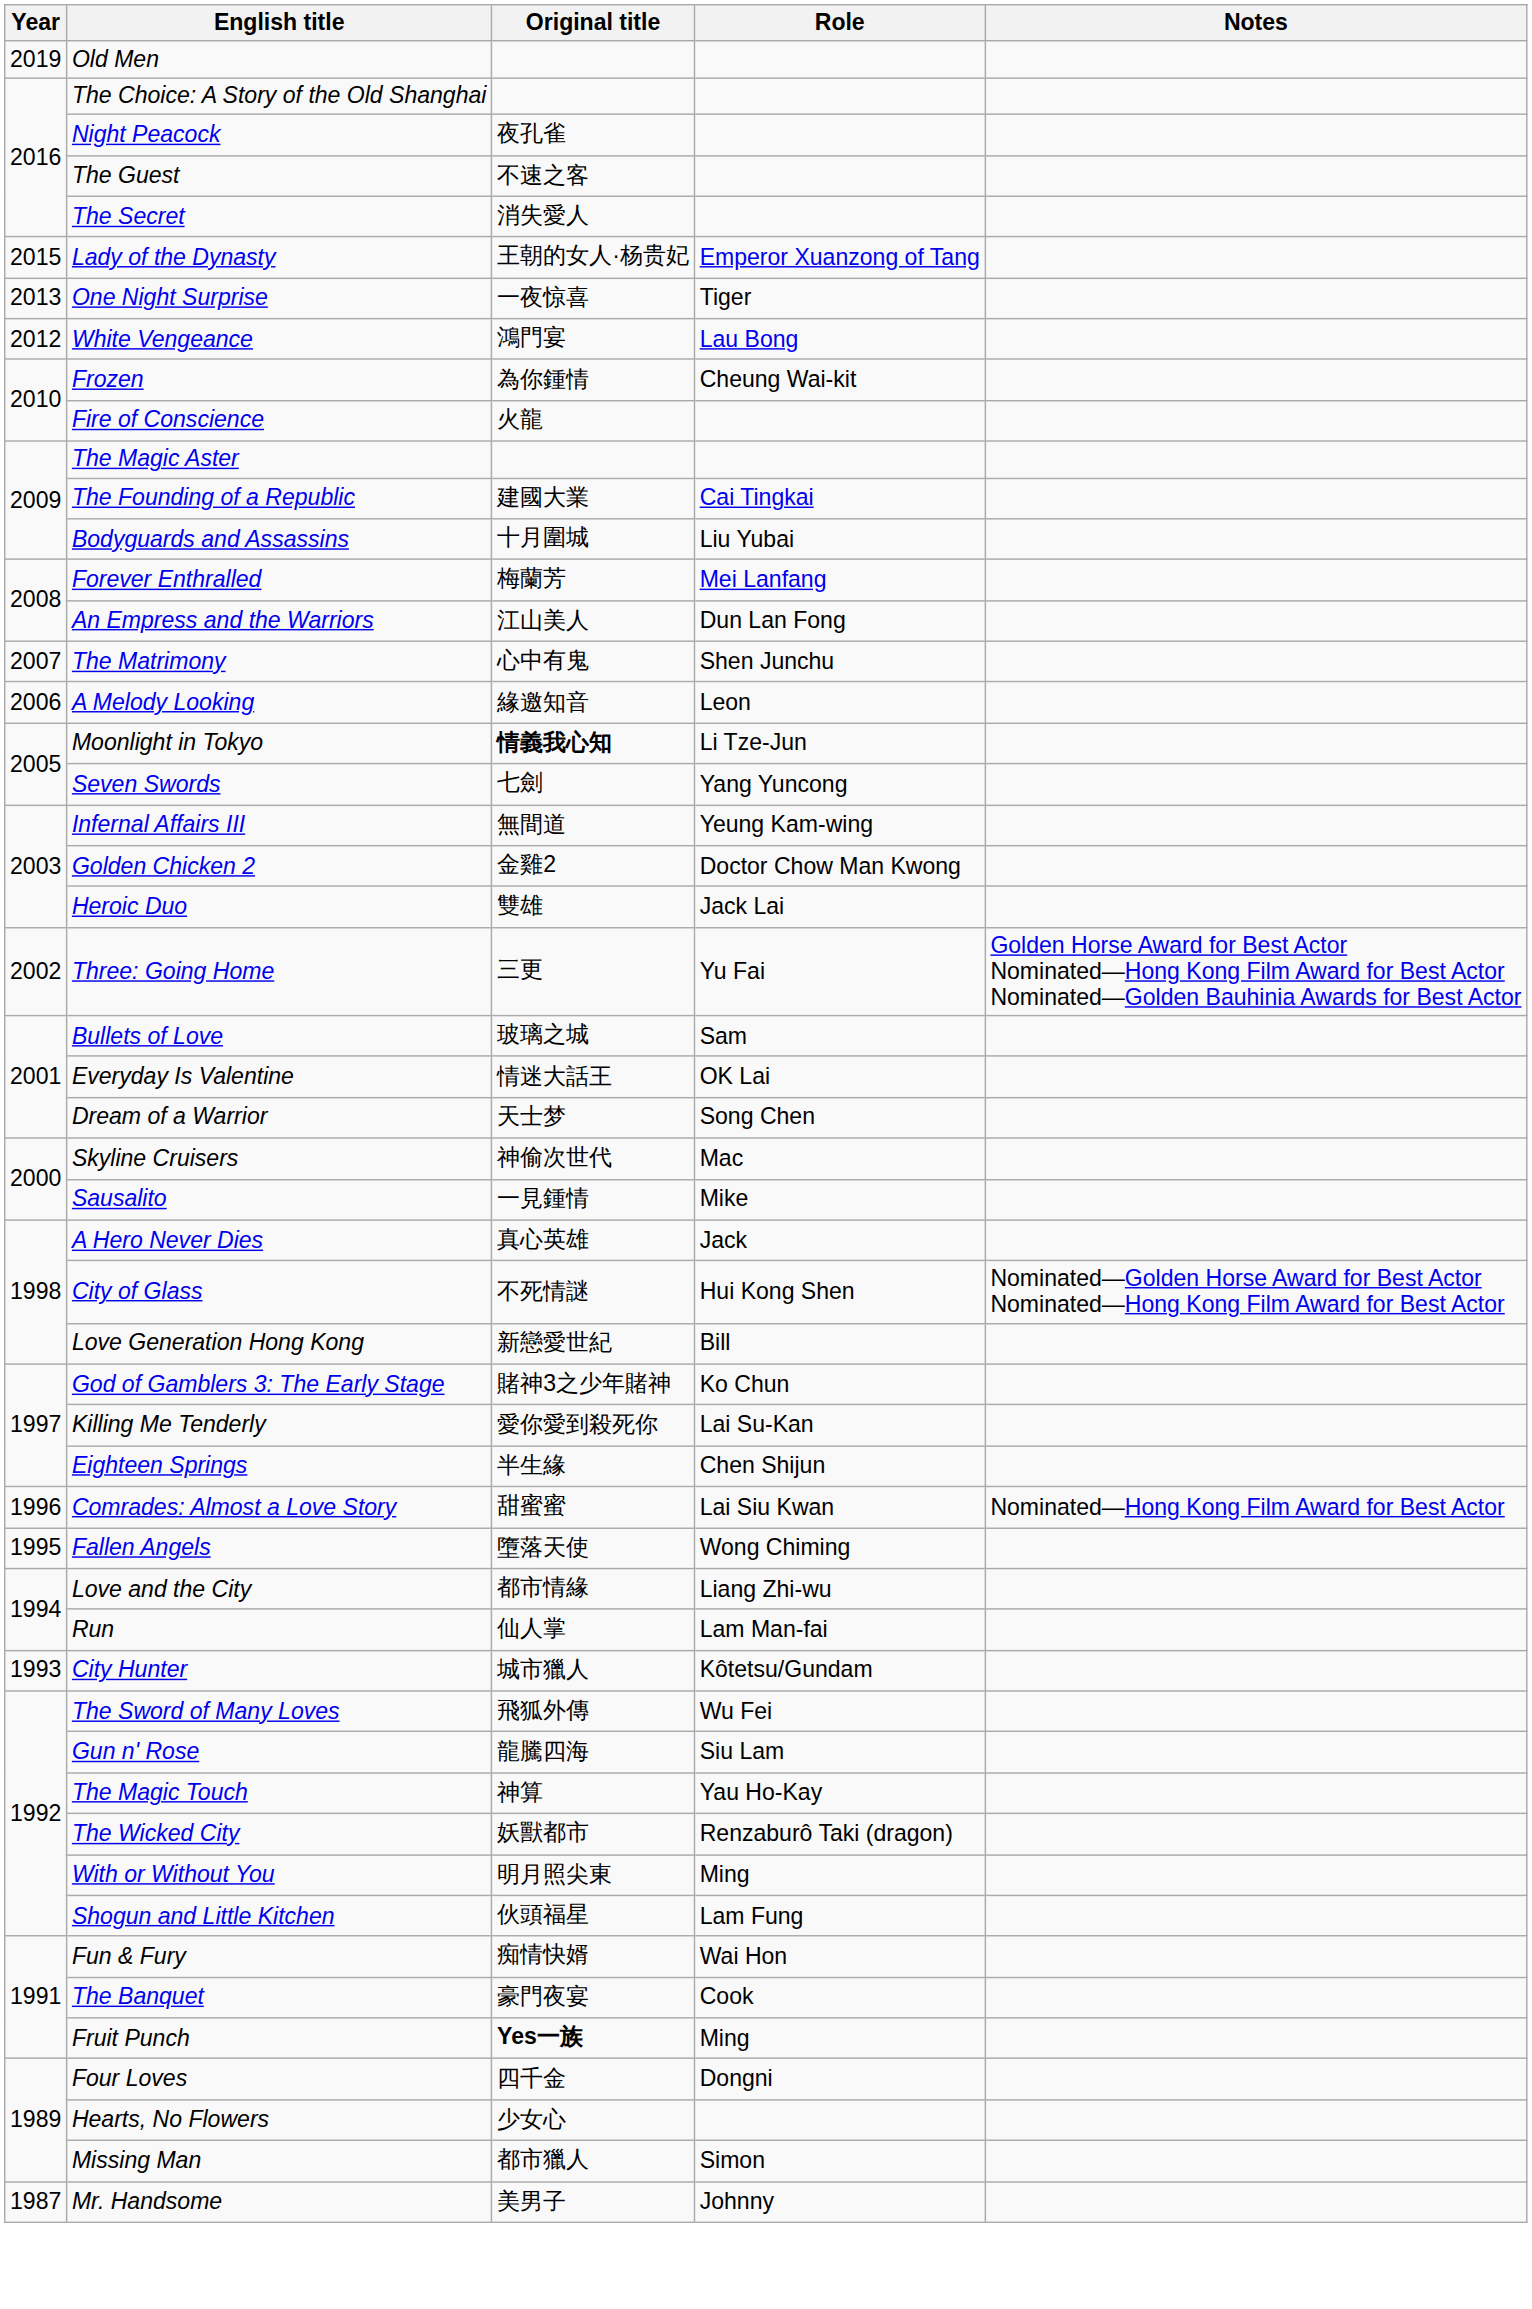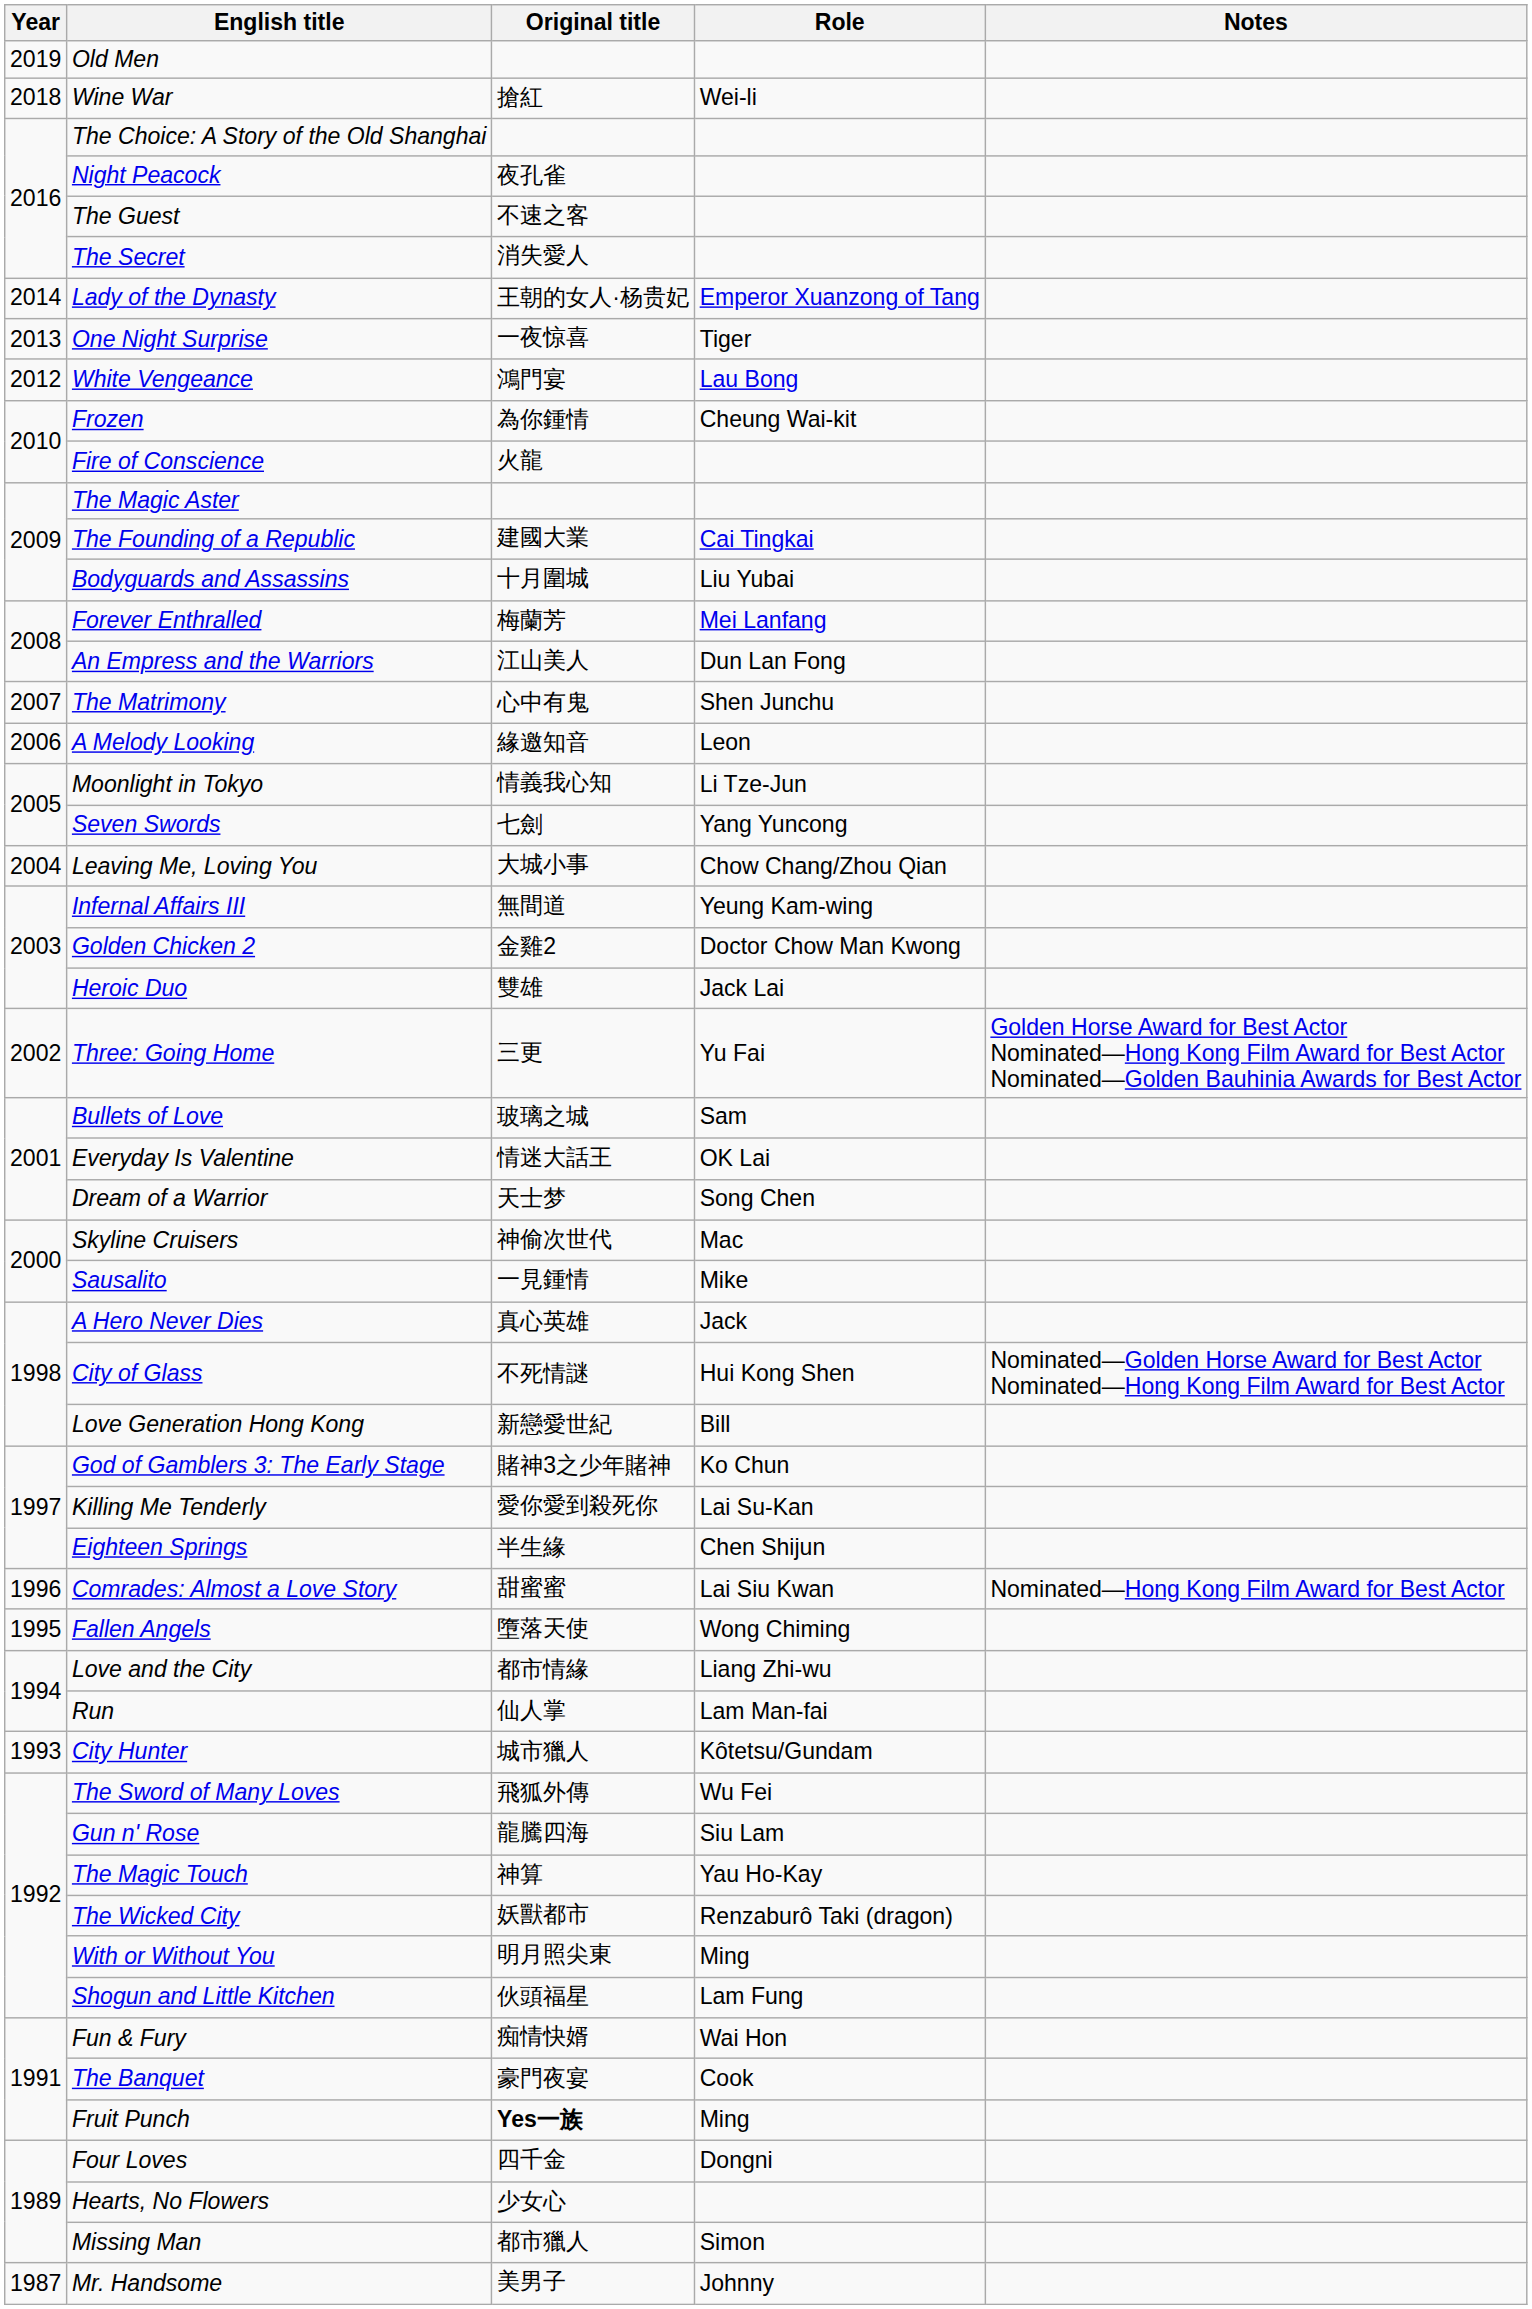+ row: 2018 | Wine War | 搶紅 | Wei-li
Lady of the Dynasty | Year: 2015 -> 2014
Moonlight in Tokyo | Original title: bold -> normal
+ row: 2004 | Leaving Me, Loving You | 大城小事 | Chow Chang/Zhou Qian
